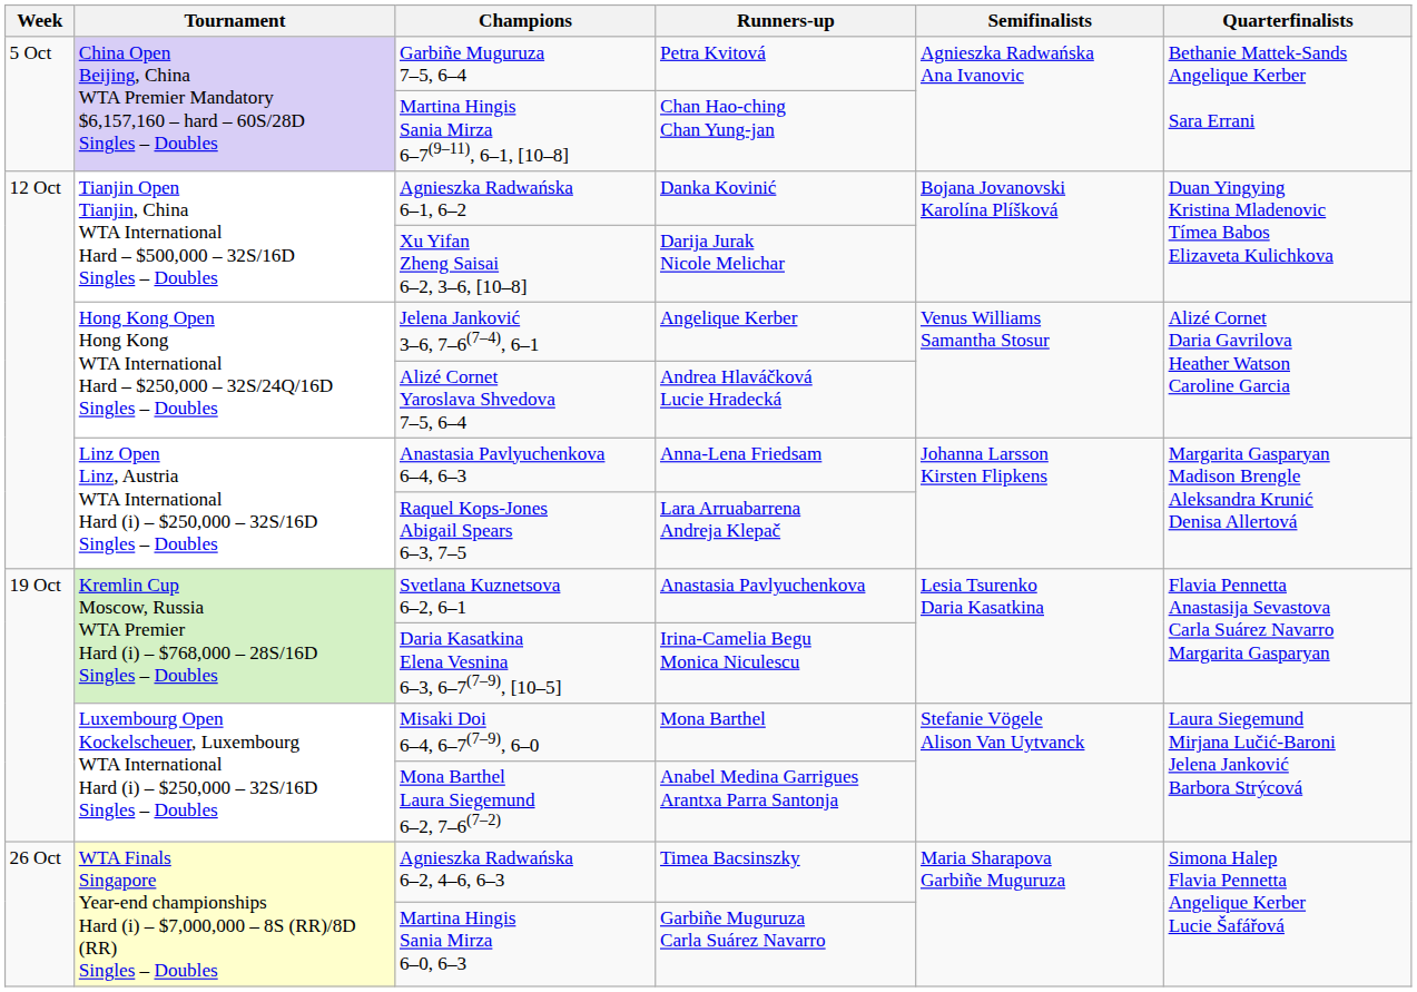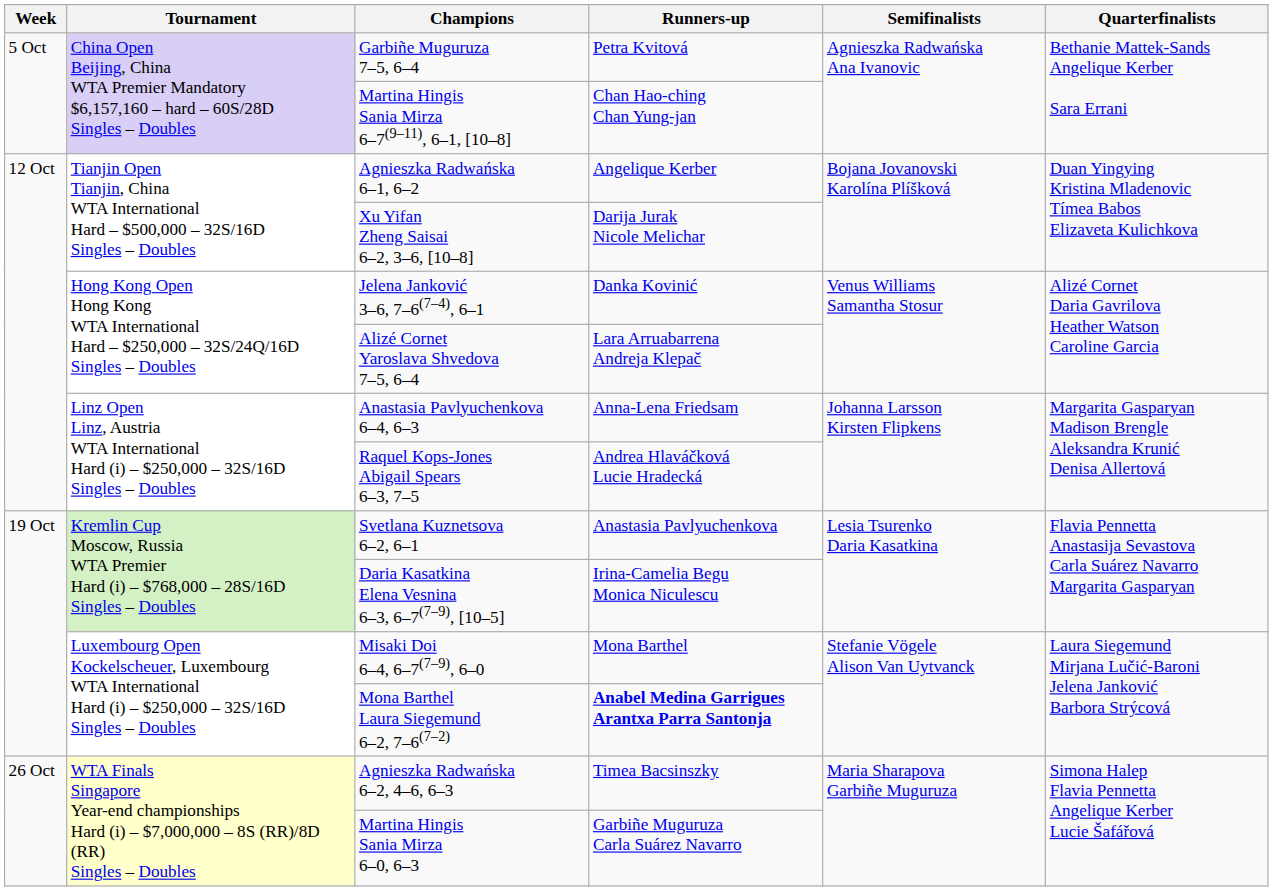Agnieszka Radwańska 6–1, 6–2 | Runners-up: Danka Kovinić -> Angelique Kerber
Jelena Janković 3–6, 7–6(7–4), 6–1 | Runners-up: Angelique Kerber -> Danka Kovinić
Alizé Cornet Yaroslava Shvedova 7–5, 6–4 | Runners-up: Andrea Hlaváčková Lucie Hradecká -> Lara Arruabarrena Andreja Klepač
Raquel Kops-Jones Abigail Spears 6–3, 7–5 | Runners-up: Lara Arruabarrena Andreja Klepač -> Andrea Hlaváčková Lucie Hradecká
Mona Barthel Laura Siegemund 6–2, 7–6(7–2) | Runners-up: normal -> bold
